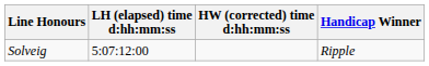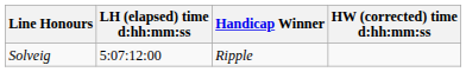columns swapped: Handicap Winner <-> HW (corrected) time d:hh:mm:ss
